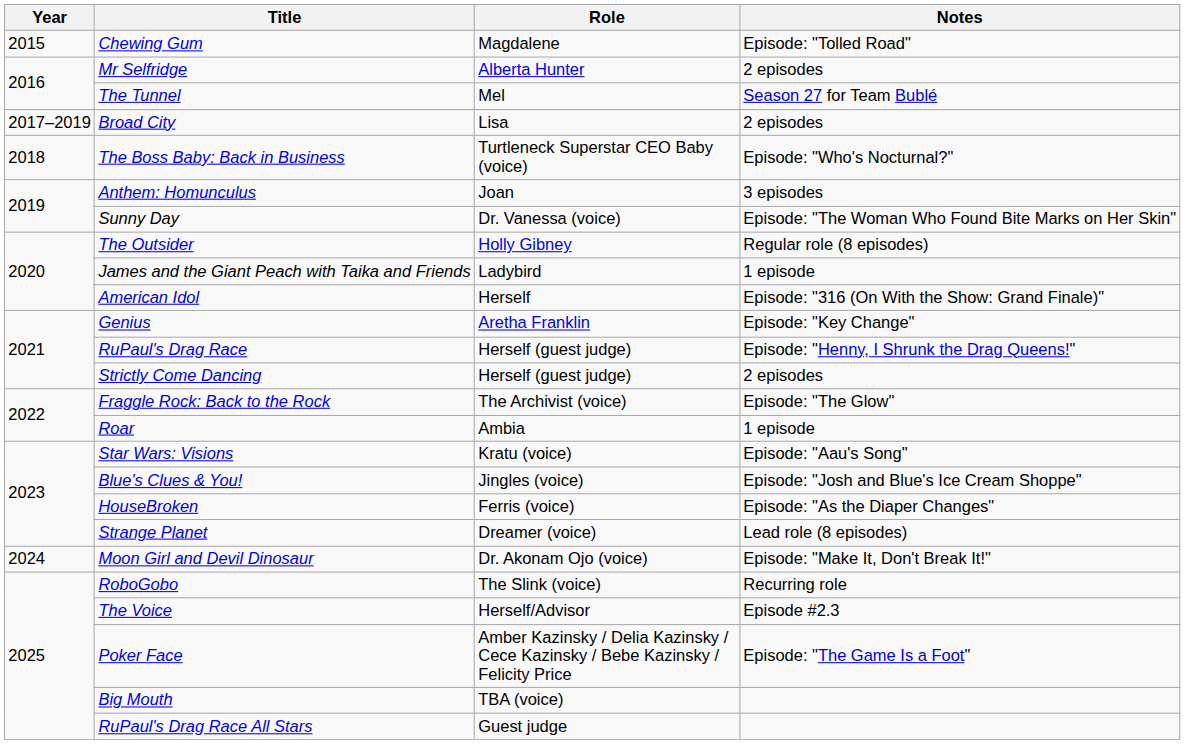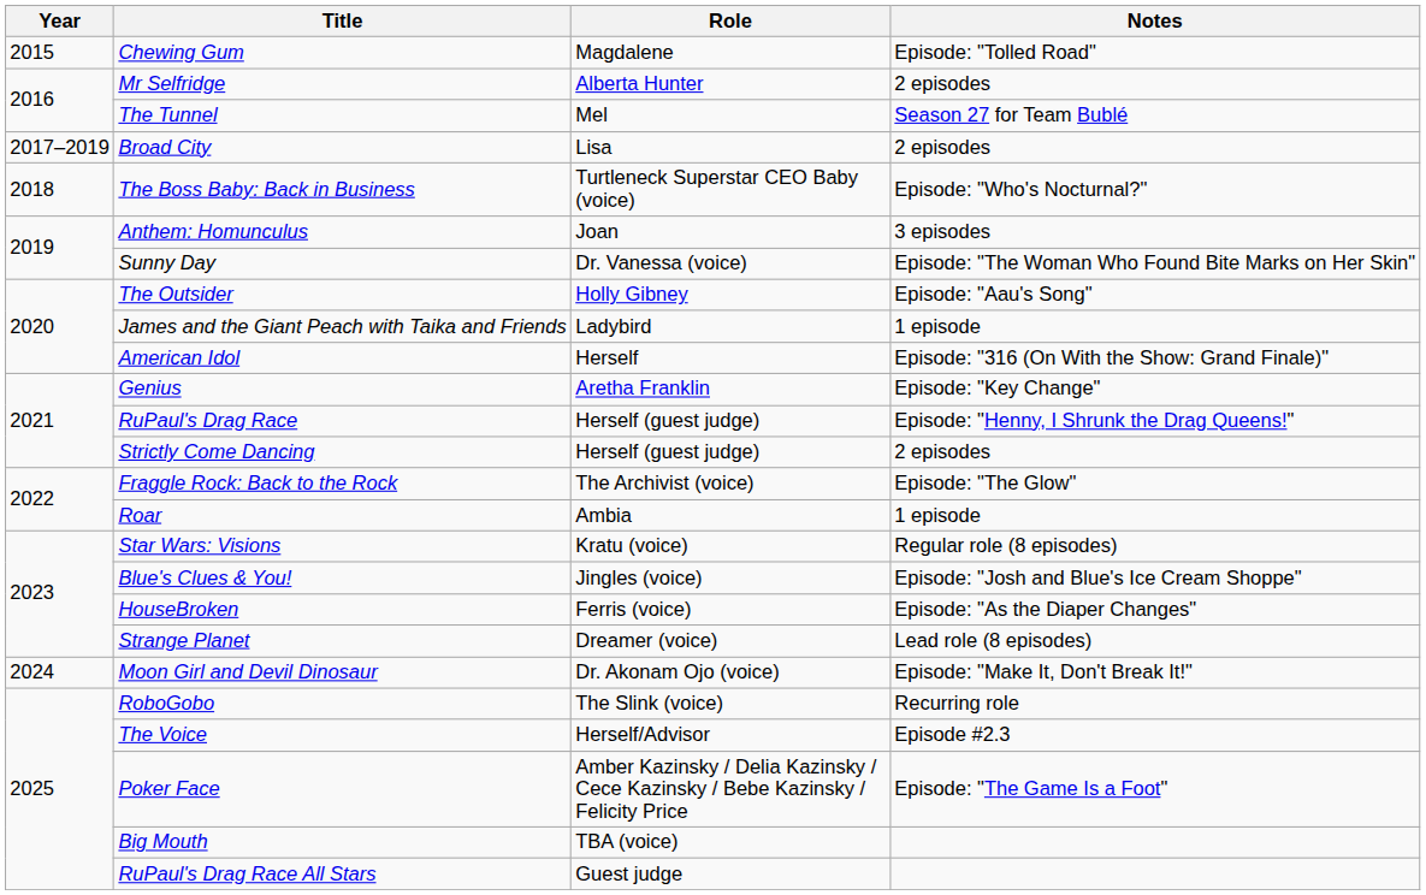The Outsider | Notes: Regular role (8 episodes) -> Episode: "Aau's Song"
Star Wars: Visions | Notes: Episode: "Aau's Song" -> Regular role (8 episodes)
